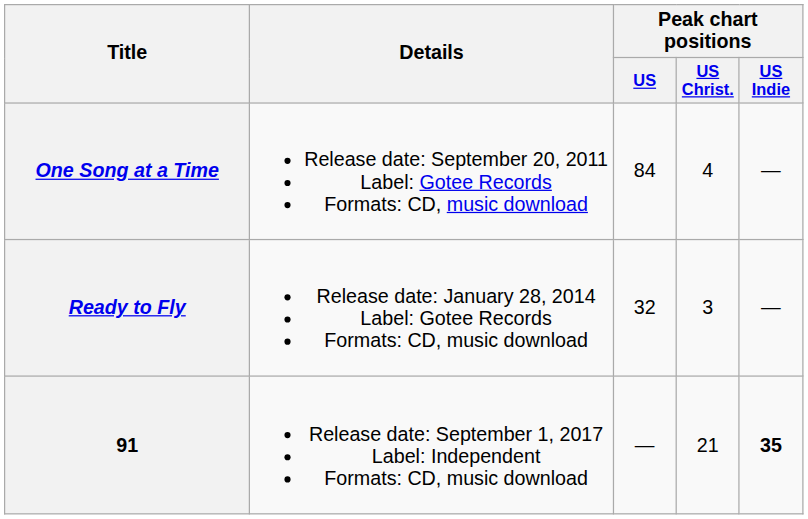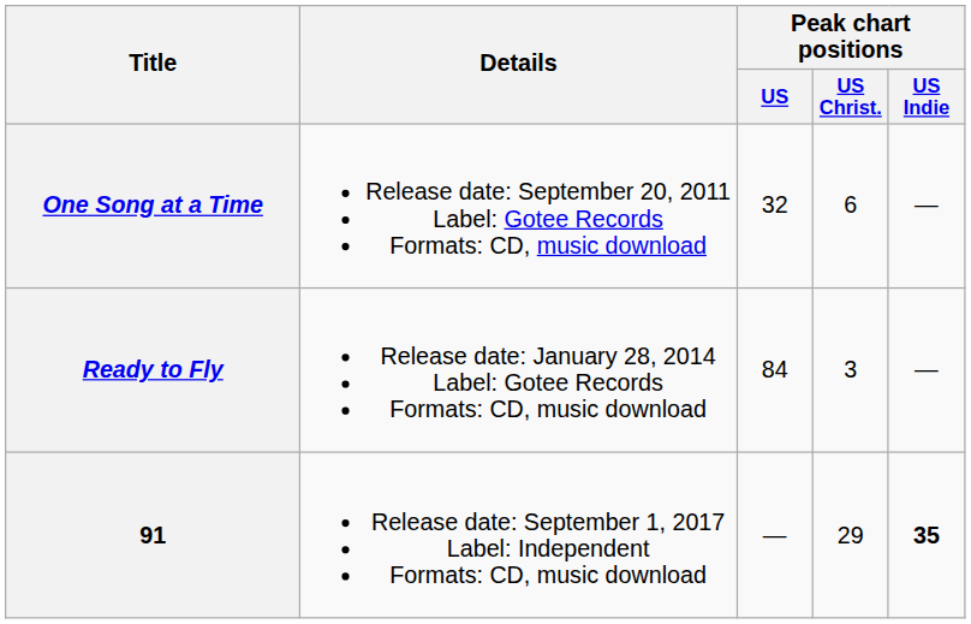One Song at a Time | Peak chart positions / US: 84 -> 32
One Song at a Time | Peak chart positions / US Christ.: 4 -> 6
Ready to Fly | Peak chart positions / US: 32 -> 84
91 | Peak chart positions / US Christ.: 21 -> 29
